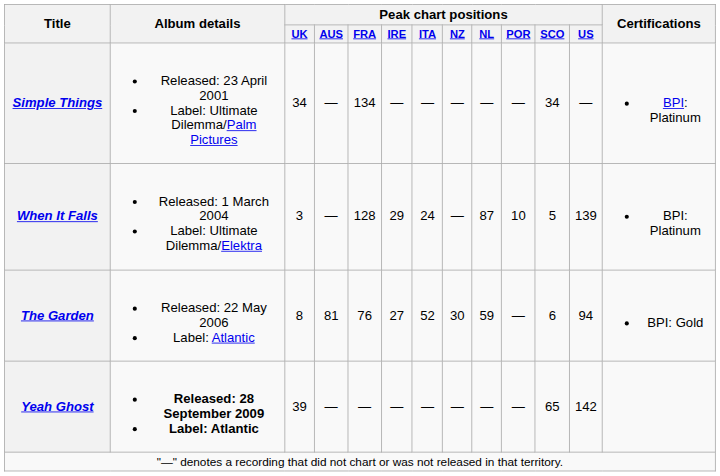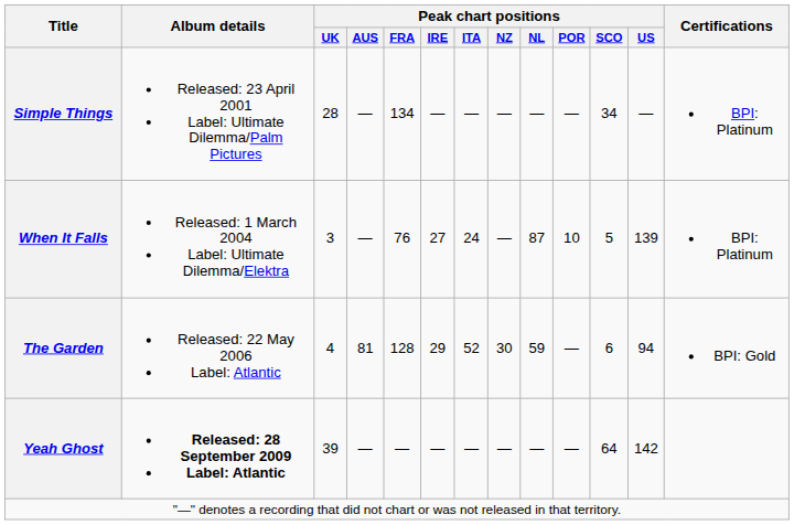Simple Things | Peak chart positions / UK: 34 -> 28
When It Falls | Peak chart positions / FRA: 128 -> 76
When It Falls | Peak chart positions / IRE: 29 -> 27
The Garden | Peak chart positions / UK: 8 -> 4
The Garden | Peak chart positions / FRA: 76 -> 128
The Garden | Peak chart positions / IRE: 27 -> 29
Yeah Ghost | Peak chart positions / SCO: 65 -> 64
